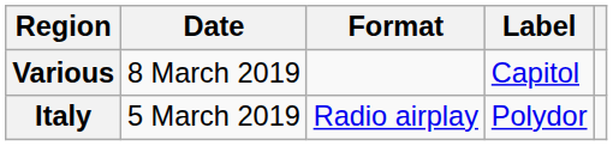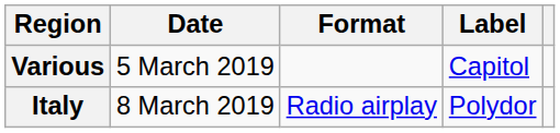Various | Date: 8 March 2019 -> 5 March 2019
Italy | Date: 5 March 2019 -> 8 March 2019
